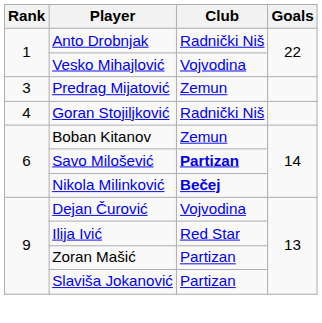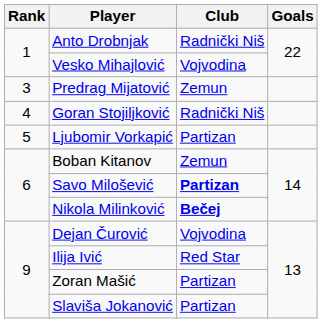+ row: 5 | Ljubomir Vorkapić | Partizan
